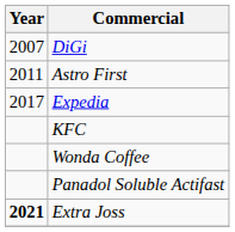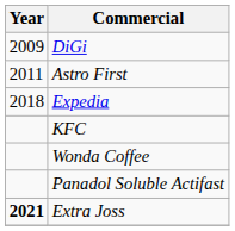DiGi | Year: 2007 -> 2009
Expedia | Year: 2017 -> 2018
